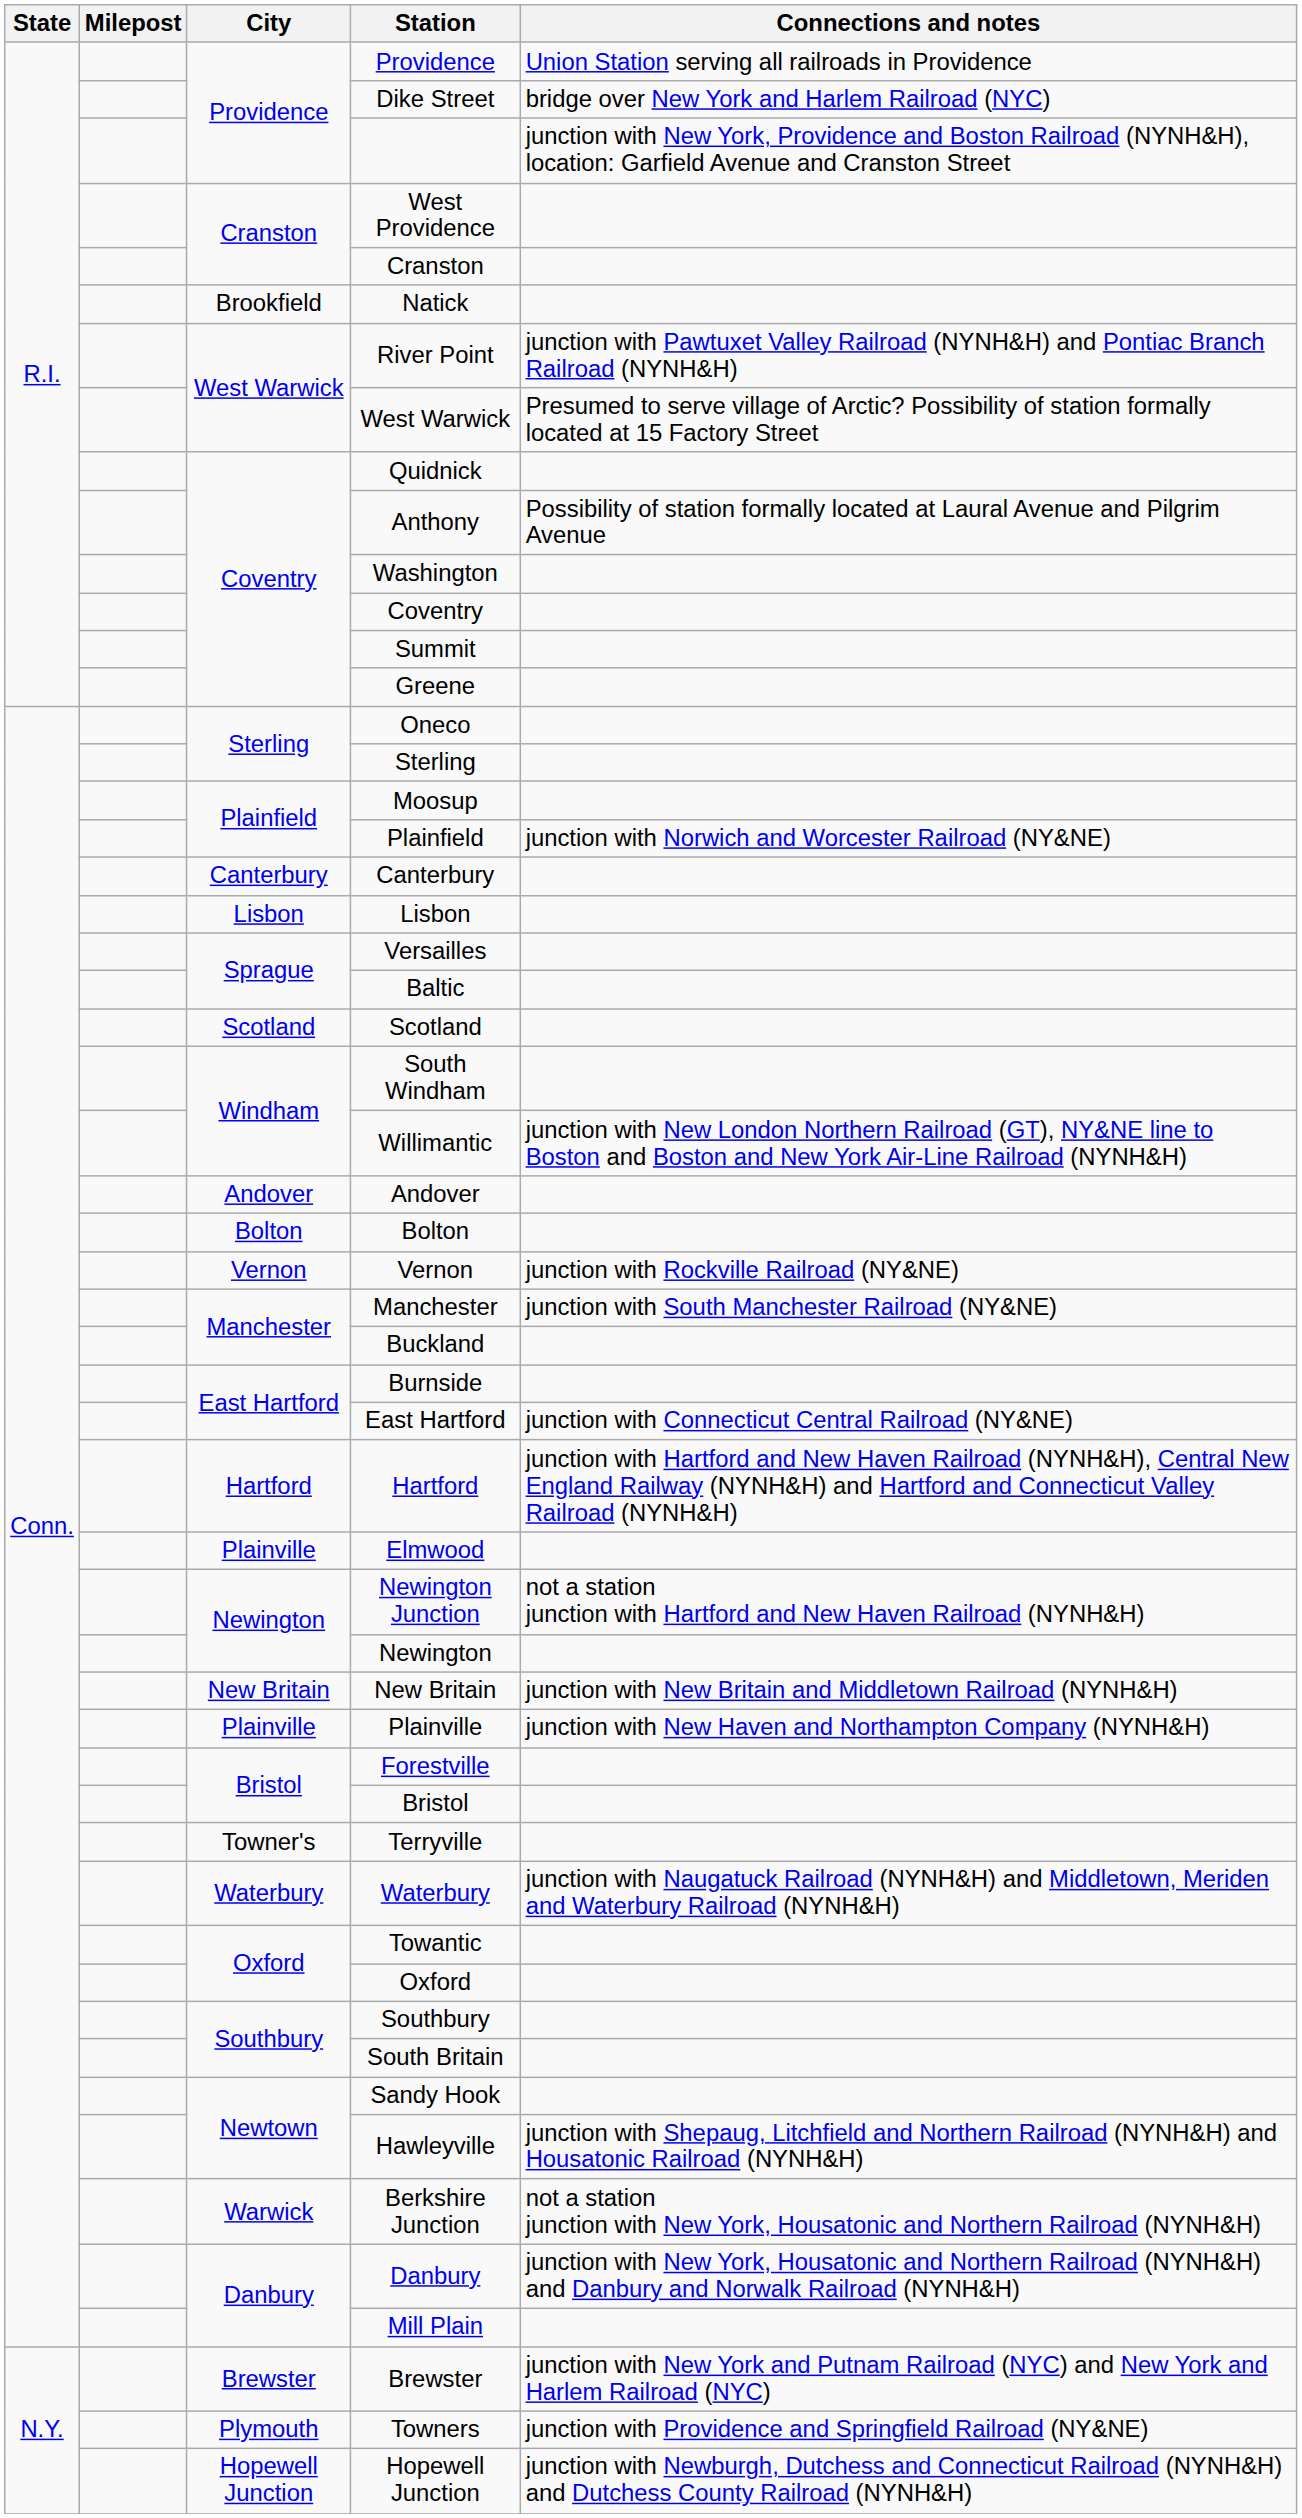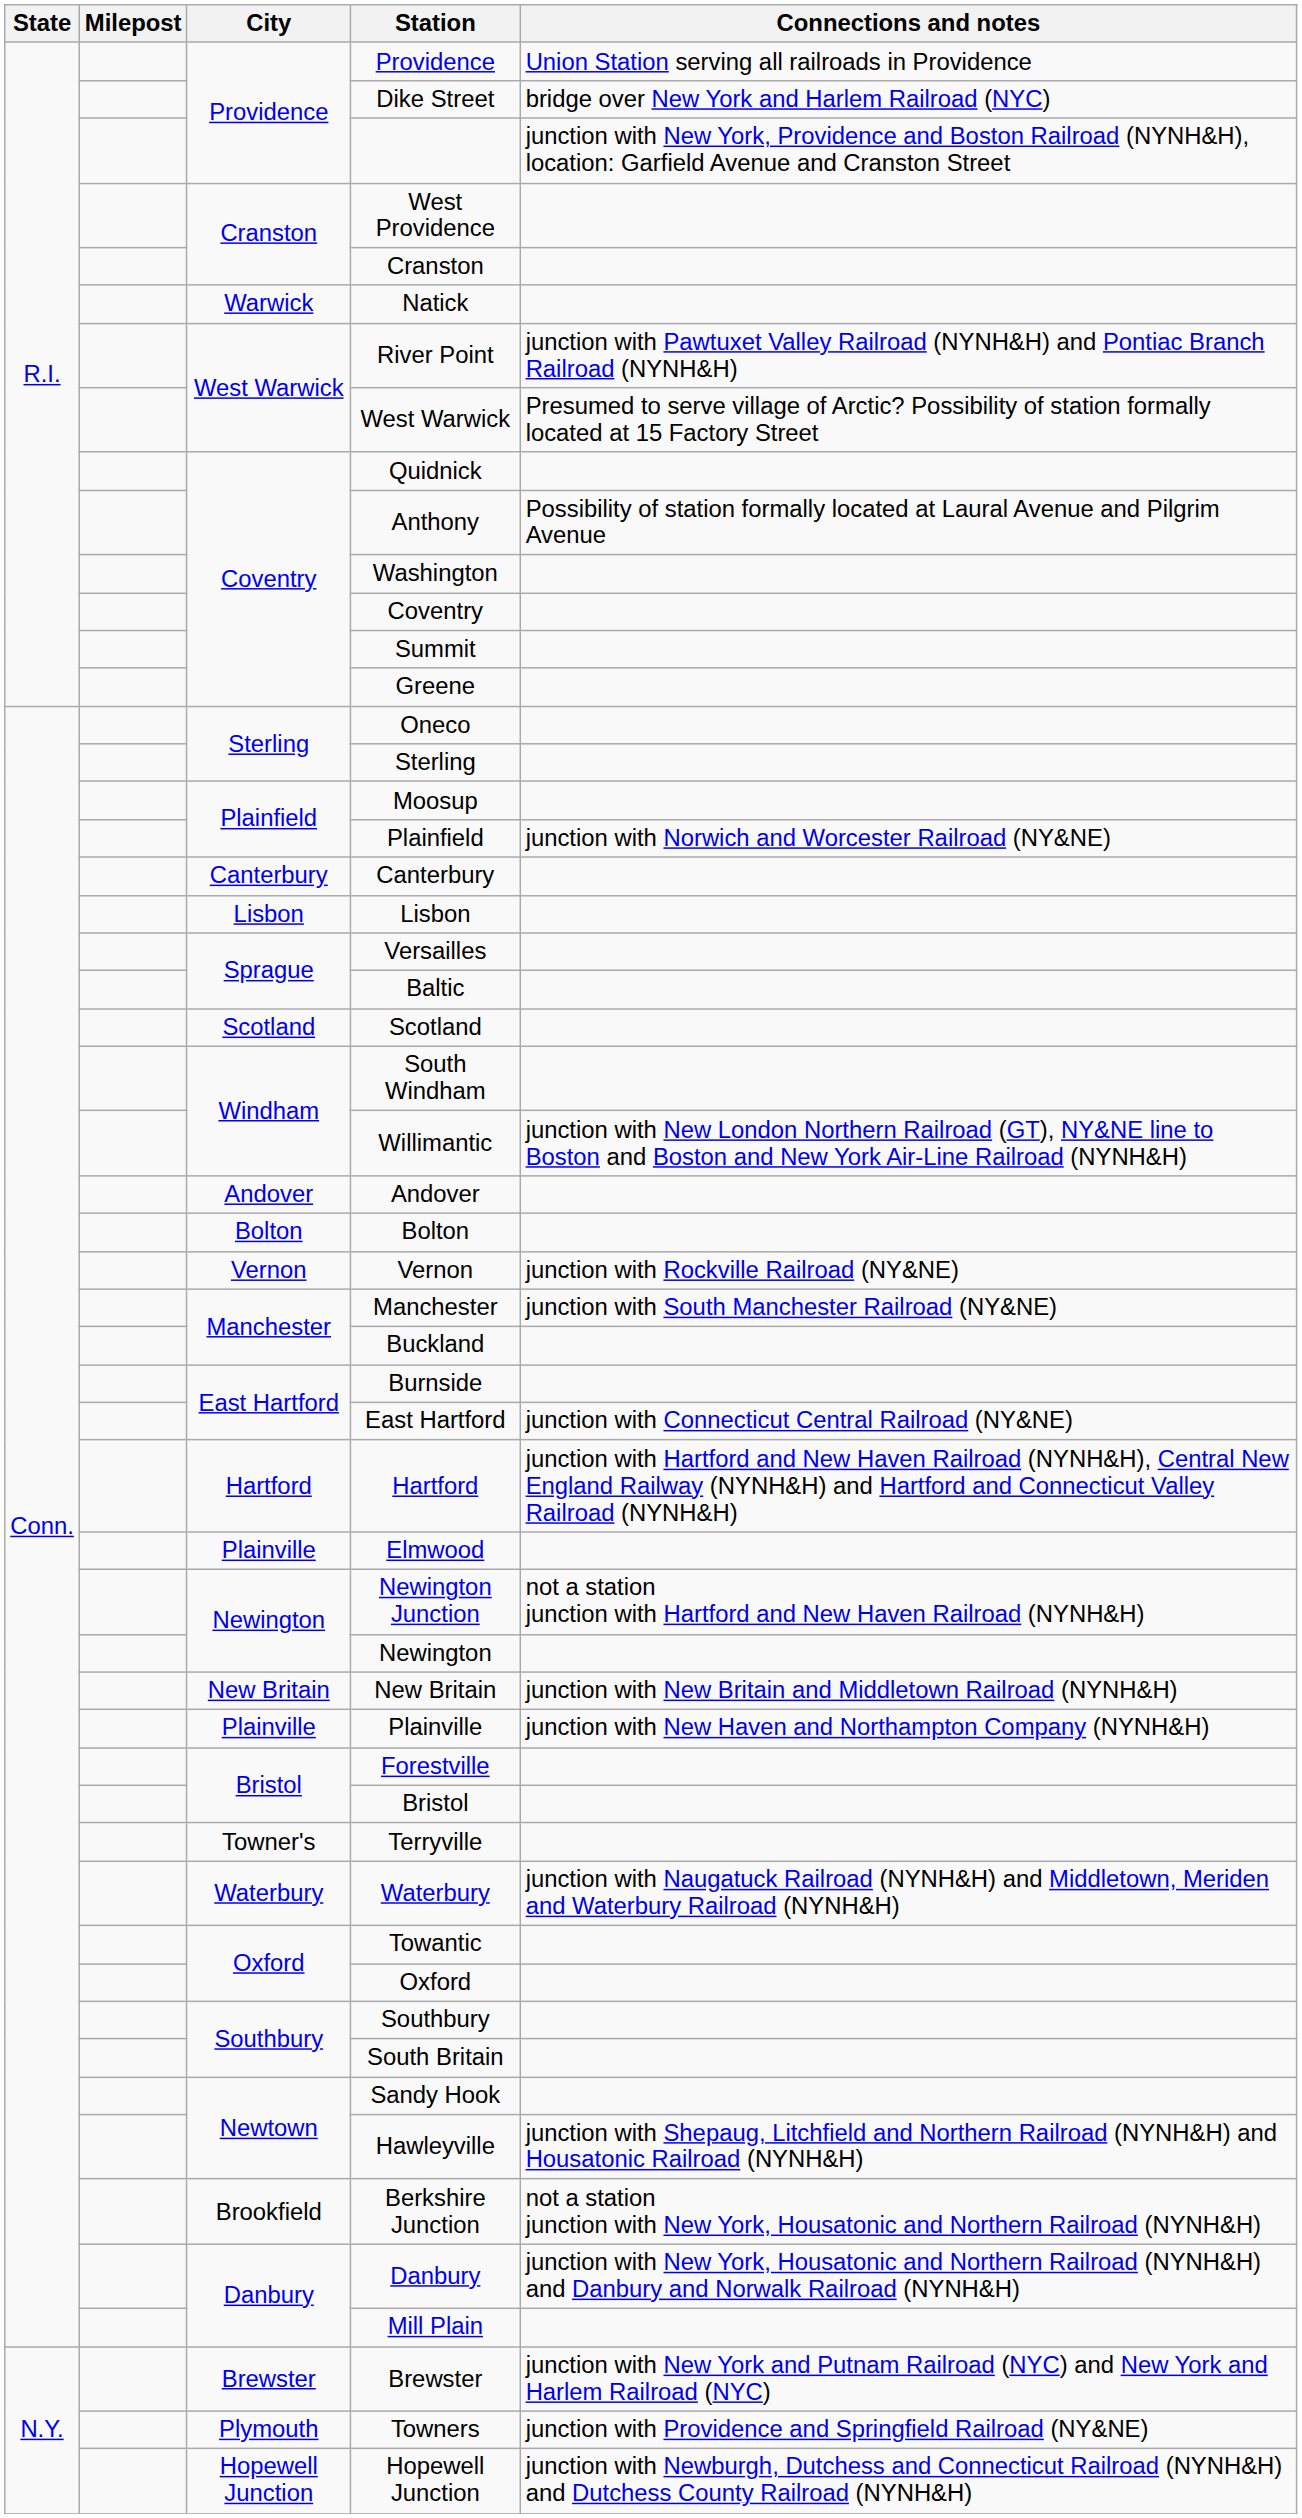Natick | City: Brookfield -> Warwick
Berkshire Junction | City: Warwick -> Brookfield
